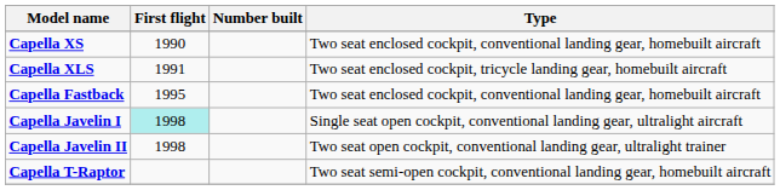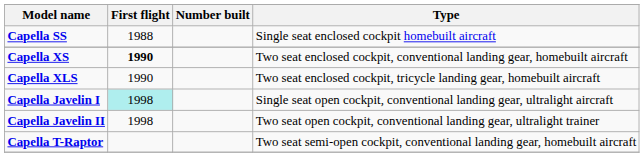+ row: Capella SS | 1988 | Single seat enclosed cockpit homebuilt aircraft
Capella XS | First flight: normal -> bold
Capella XLS | First flight: 1991 -> 1990
- row: Capella Fastback | 1995 | Two seat enclosed cockpit, conventional landing gear, homebuilt aircraft
